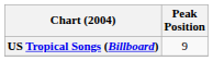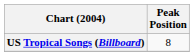US Tropical Songs (Billboard) | Peak Position: 9 -> 8
